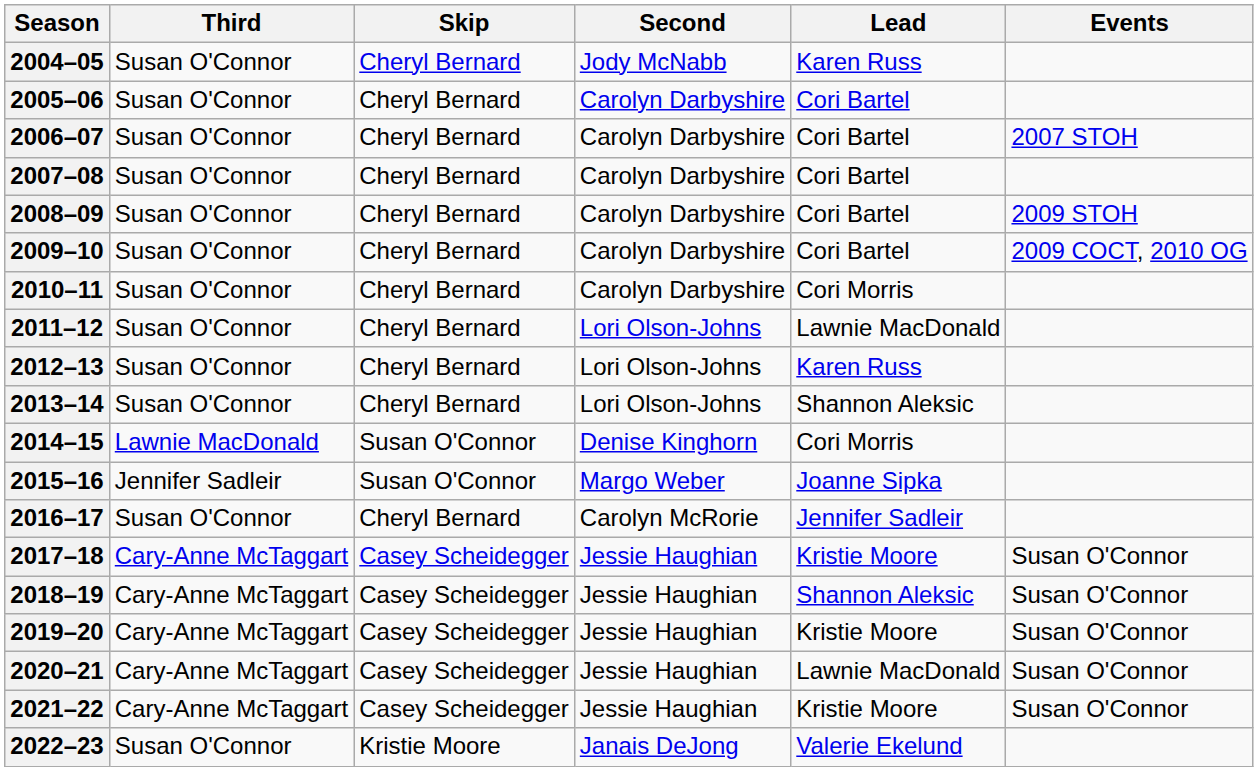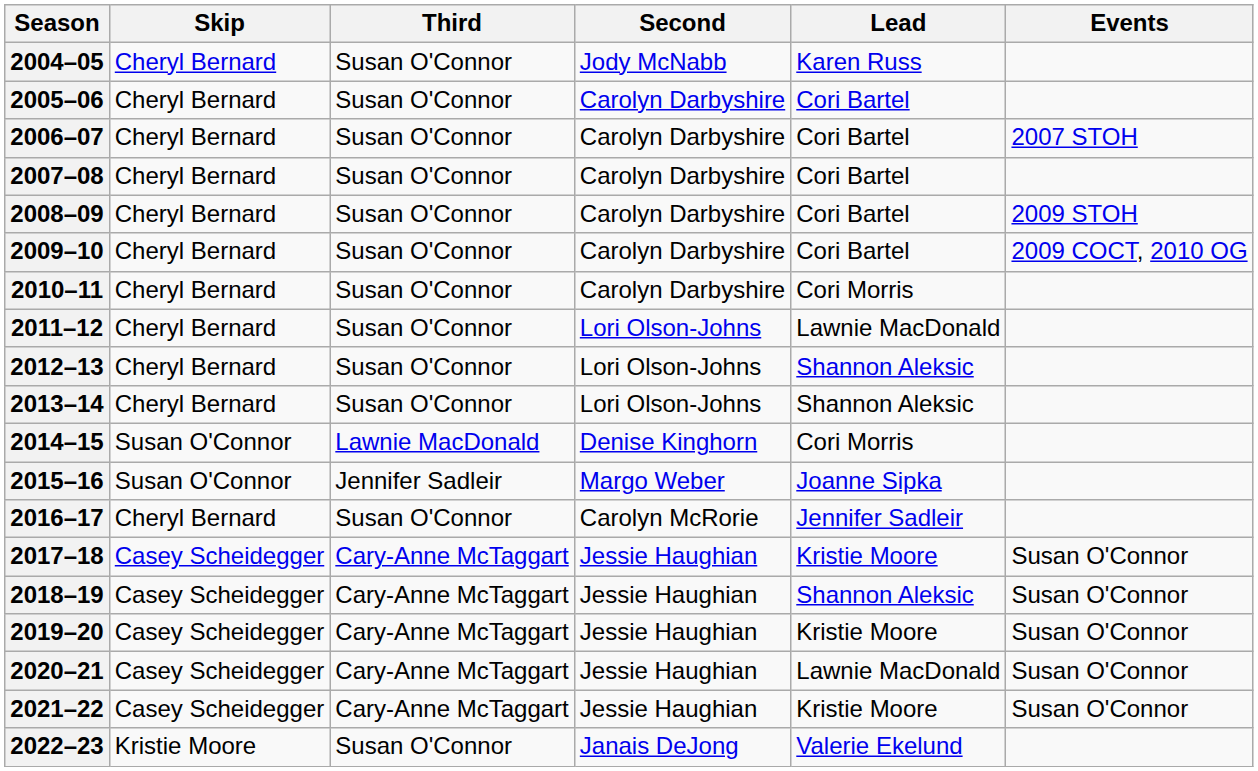columns swapped: Skip <-> Third
2012–13 | Lead: Karen Russ -> Shannon Aleksic
